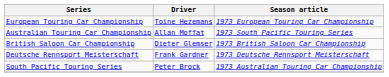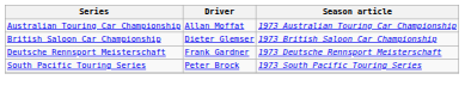- row: European Touring Car Championship | Toine Hezemans | 1973 European Touring Car Championship
Australian Touring Car Championship | Season article: 1973 South Pacific Touring Series -> 1973 Australian Touring Car Championship
South Pacific Touring Series | Season article: 1973 Australian Touring Car Championship -> 1973 South Pacific Touring Series
